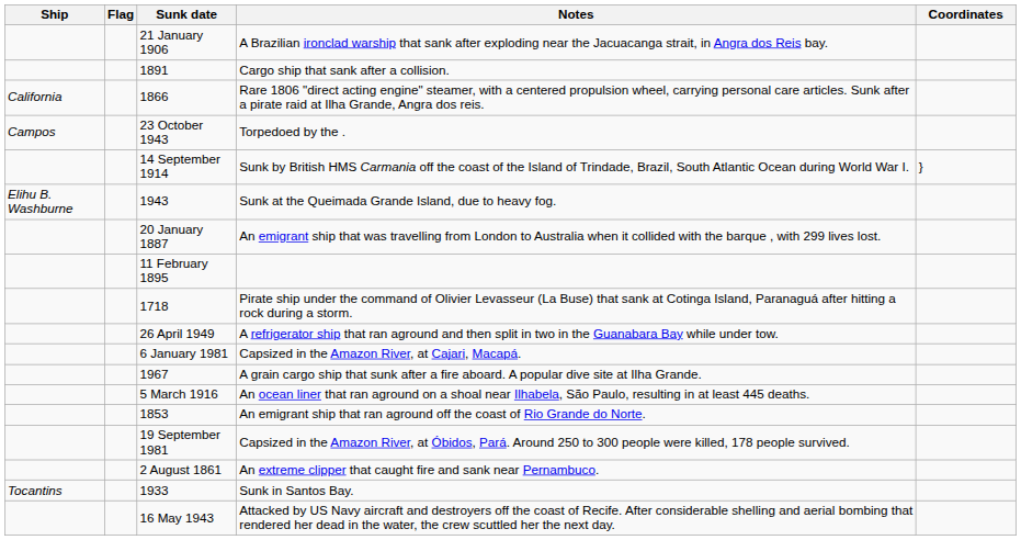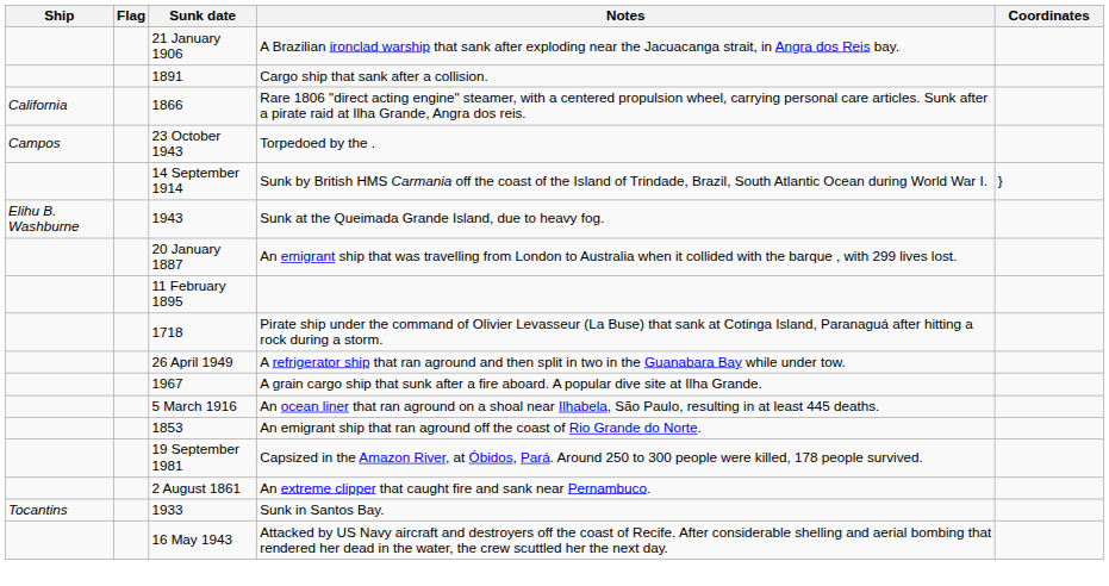- row: 6 January 1981 | Capsized in the Amazon River, at Cajari, Macapá.
